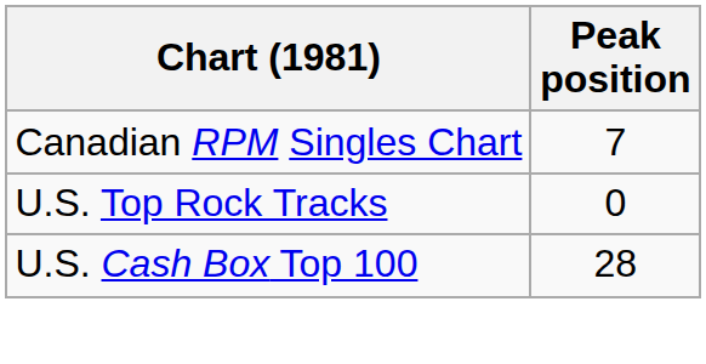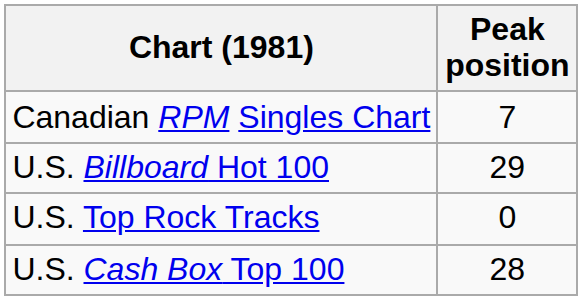+ row: U.S. Billboard Hot 100 | 29
